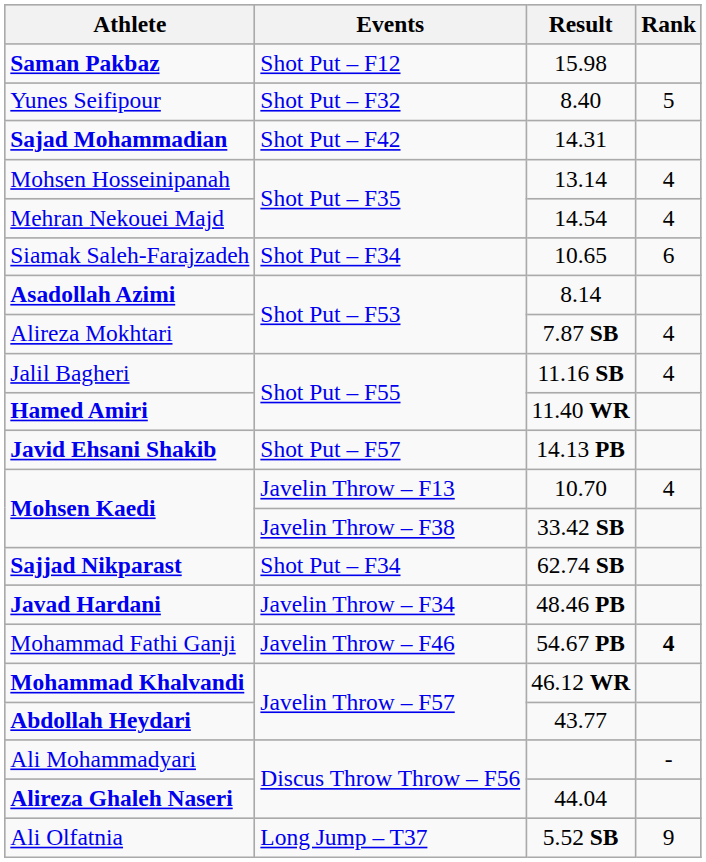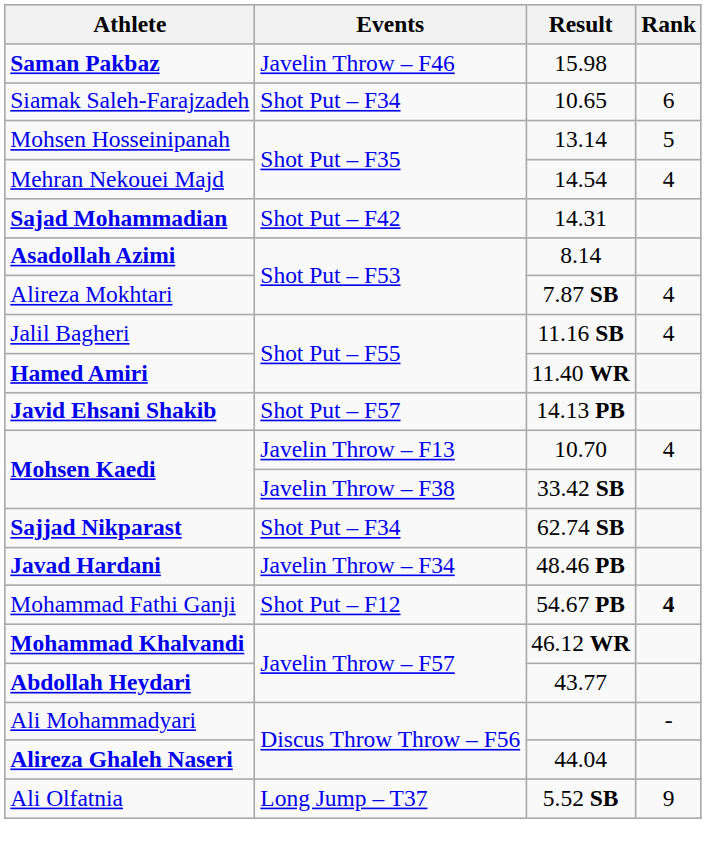Saman Pakbaz | Events: Shot Put – F12 -> Javelin Throw – F46
- row: Yunes Seifipour | Shot Put – F32 | 8.40 | 5
rows swapped: Siamak Saleh-Farajzadeh <-> Sajad Mohammadian
Mohsen Hosseinipanah | Rank: 4 -> 5
Mohammad Fathi Ganji | Events: Javelin Throw – F46 -> Shot Put – F12
